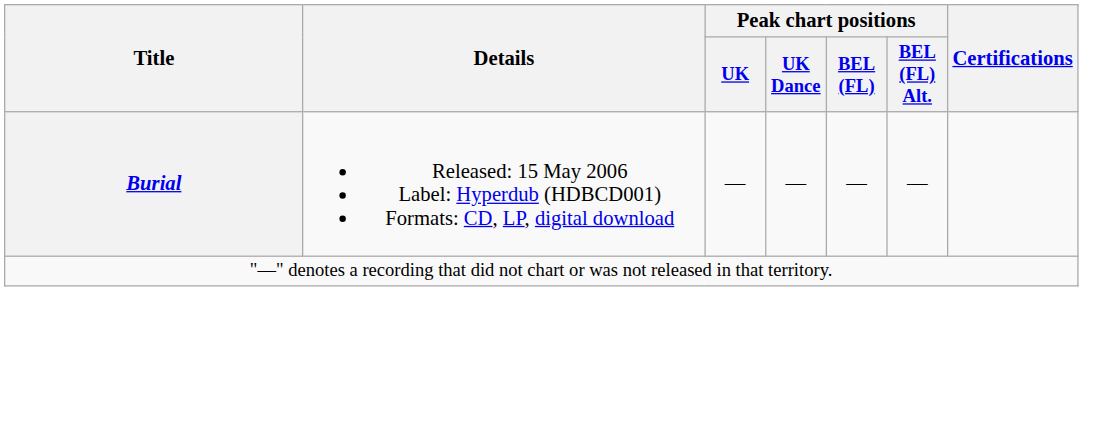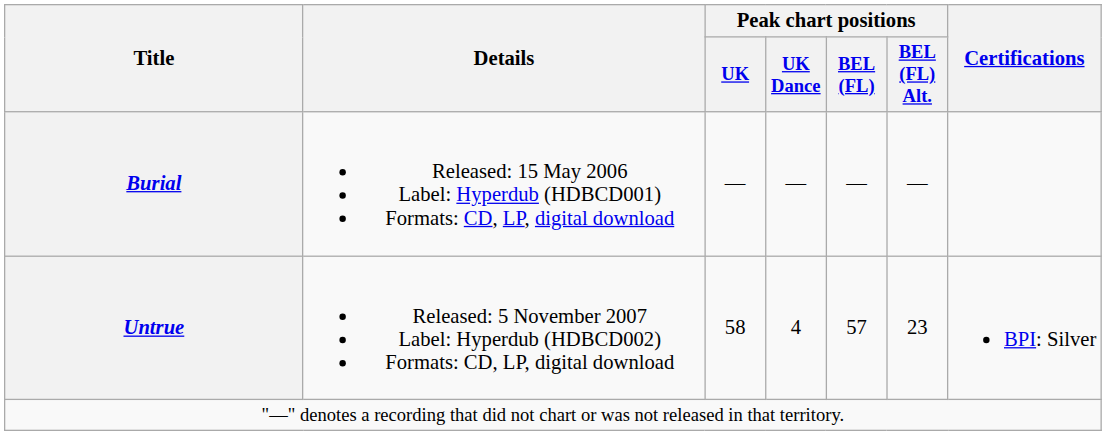+ row: Untrue | Released: 5 November 2007 Label: Hyperdub (HDBCD002) Formats: CD, LP, digital download | 58 | 4 | 57 | 23 | BPI: Silver
